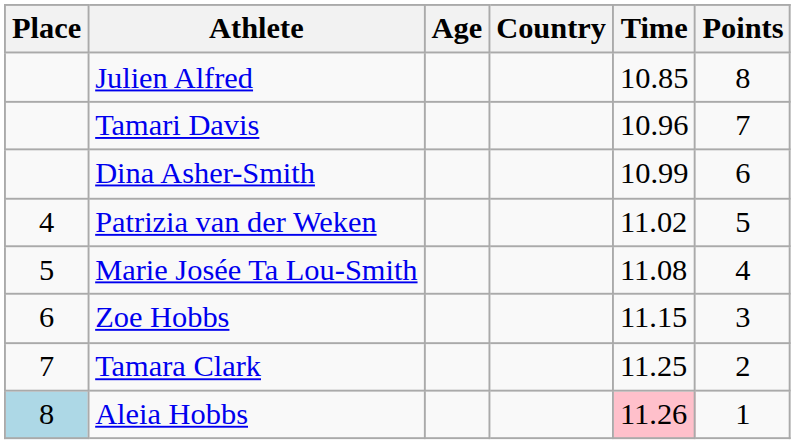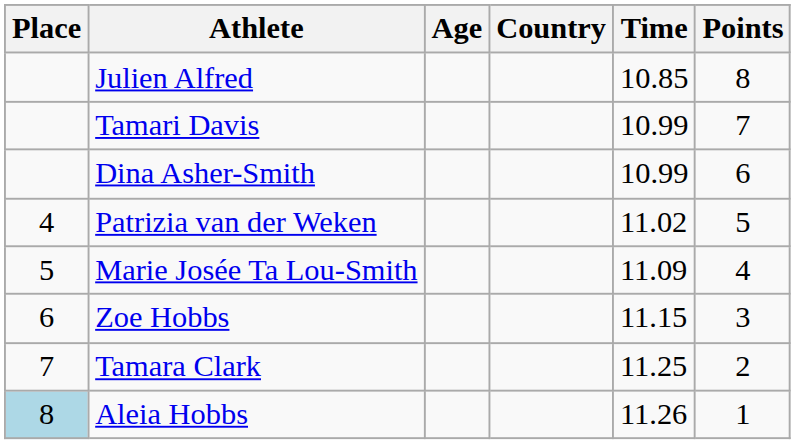Tamari Davis | Time: 10.96 -> 10.99
Marie Josée Ta Lou-Smith | Time: 11.08 -> 11.09
Aleia Hobbs | Time: pink background -> no background
